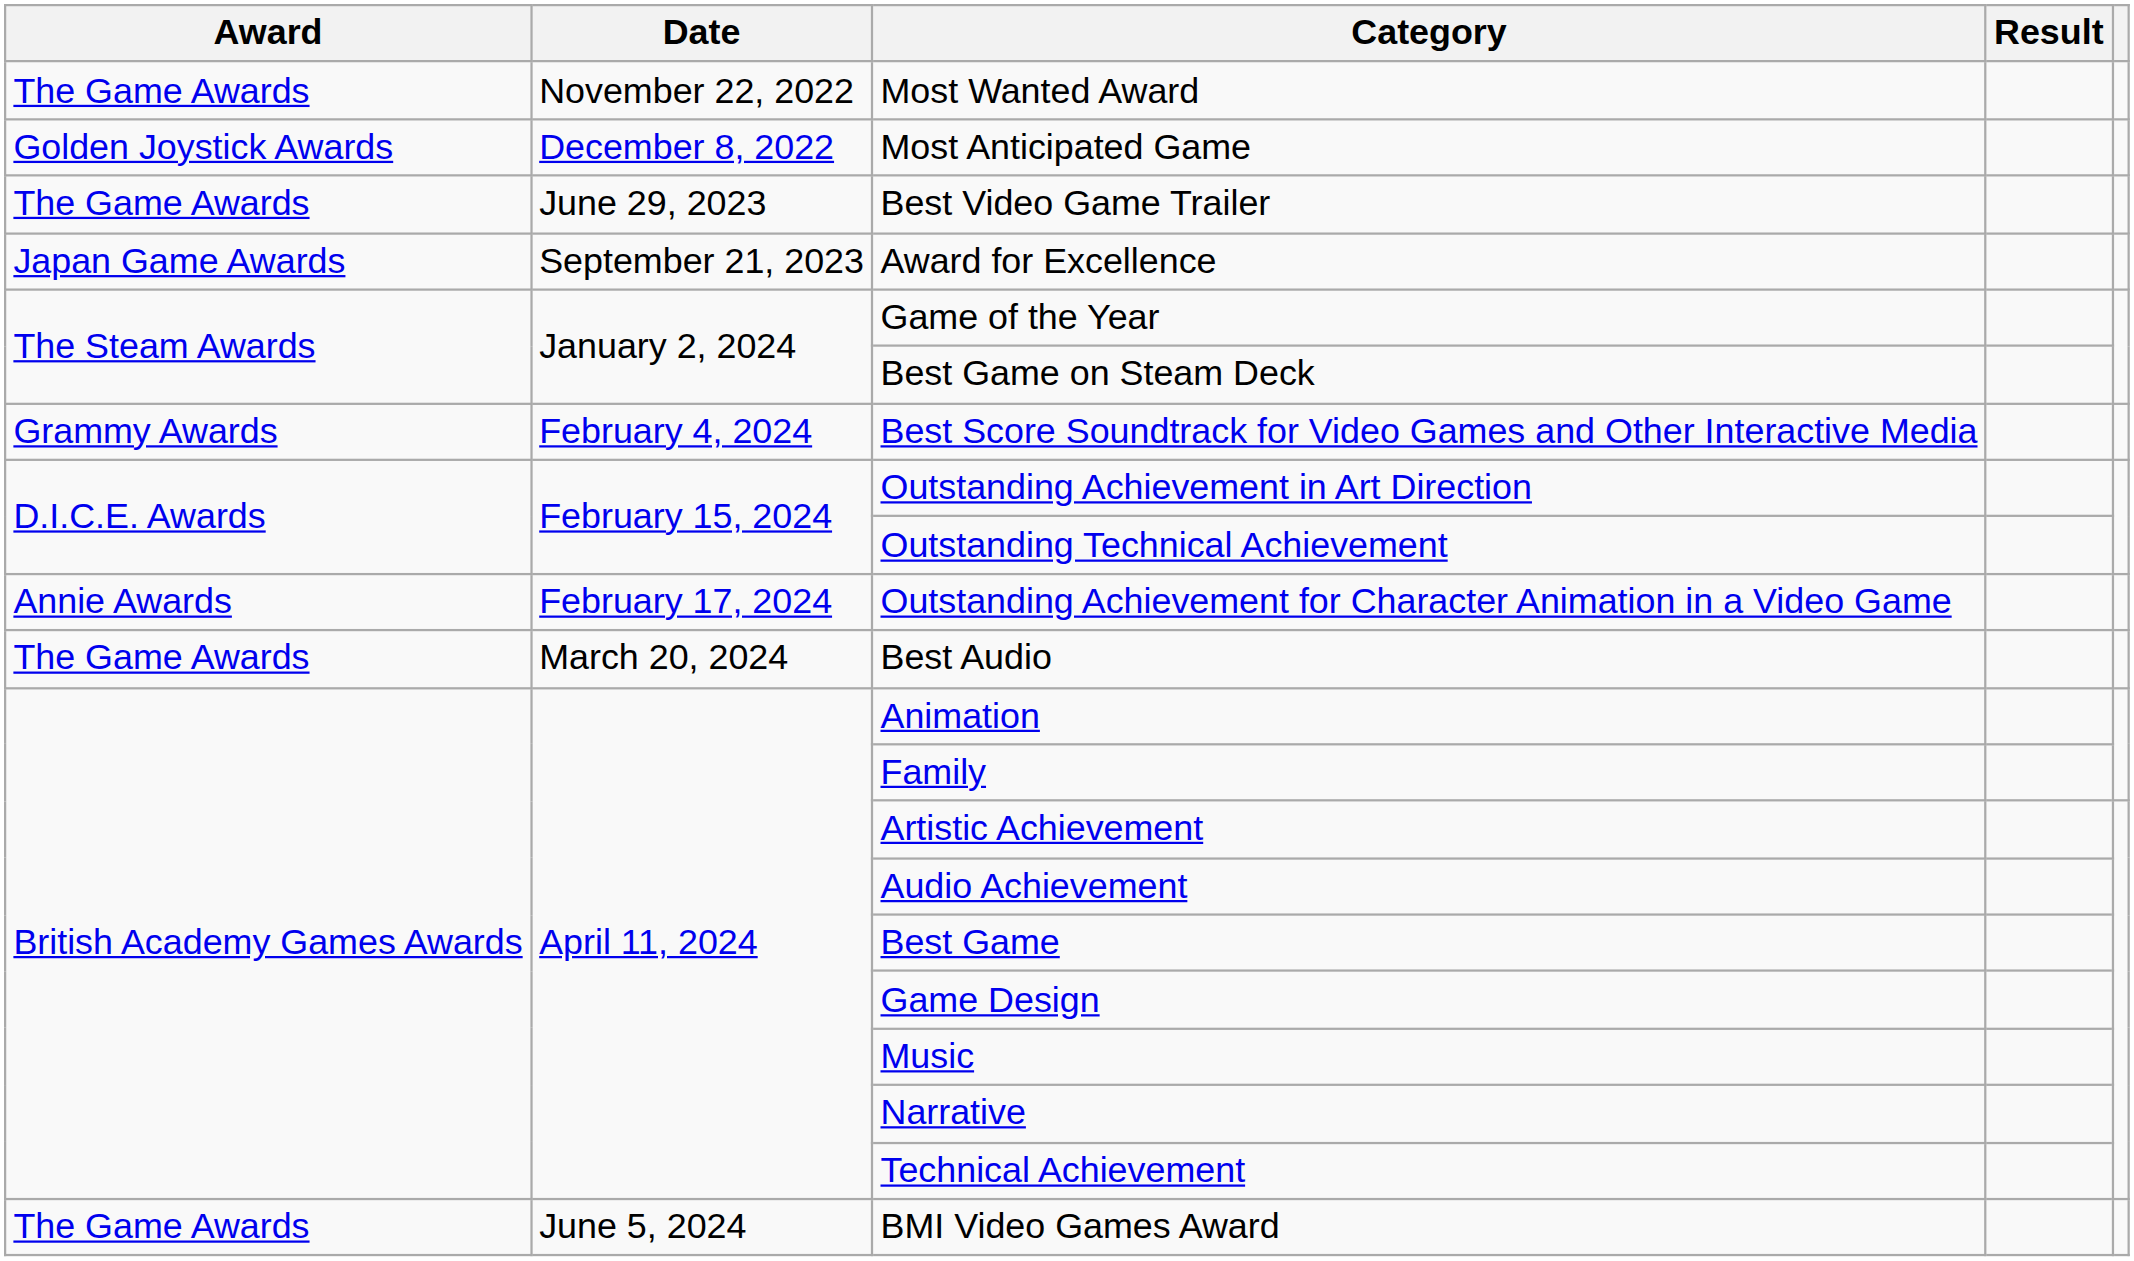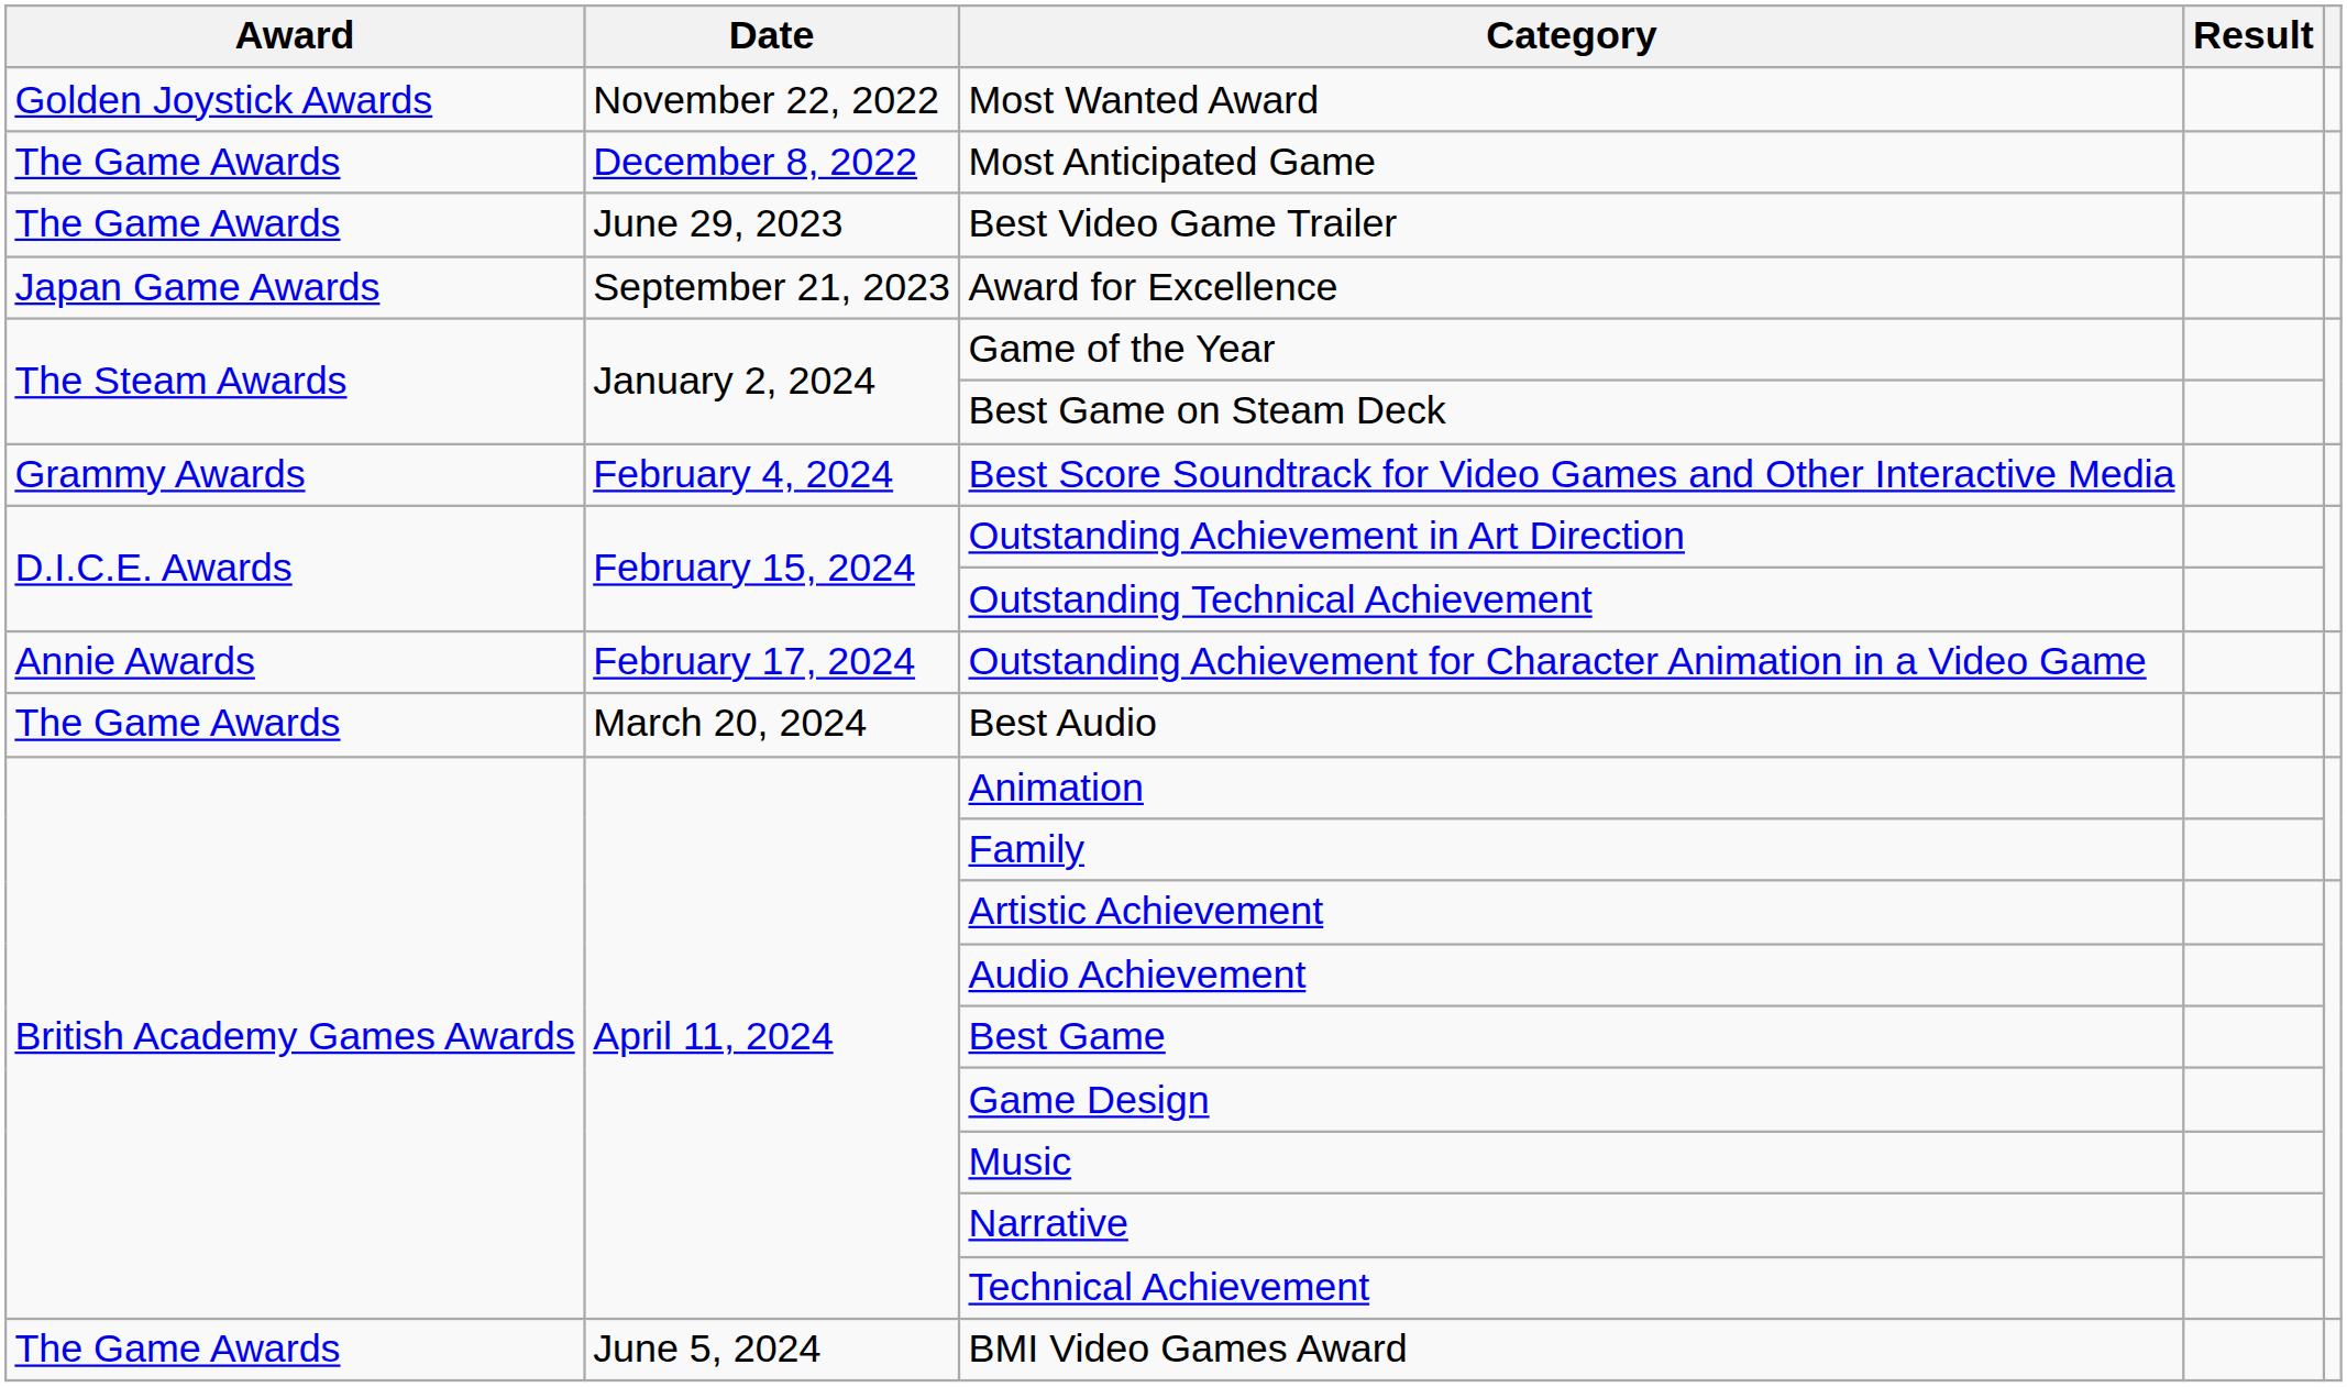Most Wanted Award | Award: The Game Awards -> Golden Joystick Awards
Most Anticipated Game | Award: Golden Joystick Awards -> The Game Awards
